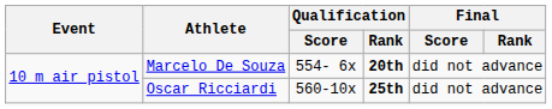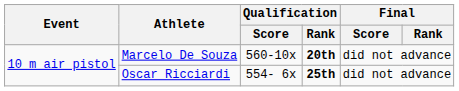Marcelo De Souza | Qualification / Score: 554- 6x -> 560-10x
Oscar Ricciardi | Qualification / Score: 560-10x -> 554- 6x
